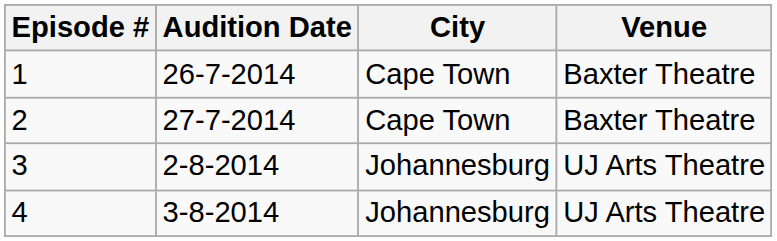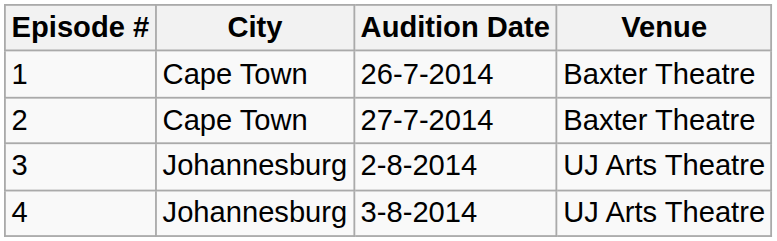columns swapped: City <-> Audition Date
